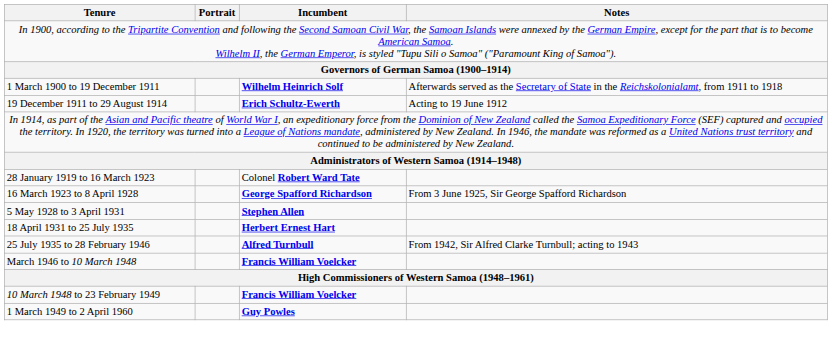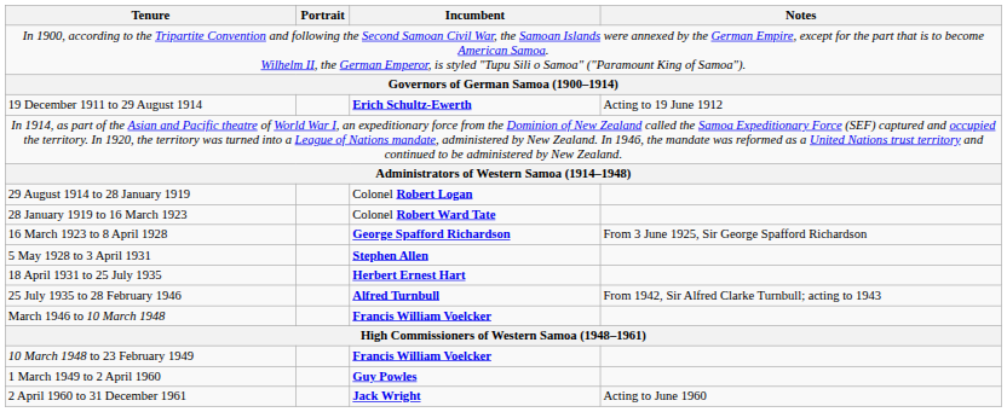- row: 1 March 1900 to 19 December 1911 | Wilhelm Heinrich Solf | Afterwards served as the Secretary of State in the Reichskolonialamt, from 1911 to 1918
+ row: 29 August 1914 to 28 January 1919 | Colonel Robert Logan
+ row: 2 April 1960 to 31 December 1961 | Jack Wright | Acting to June 1960
